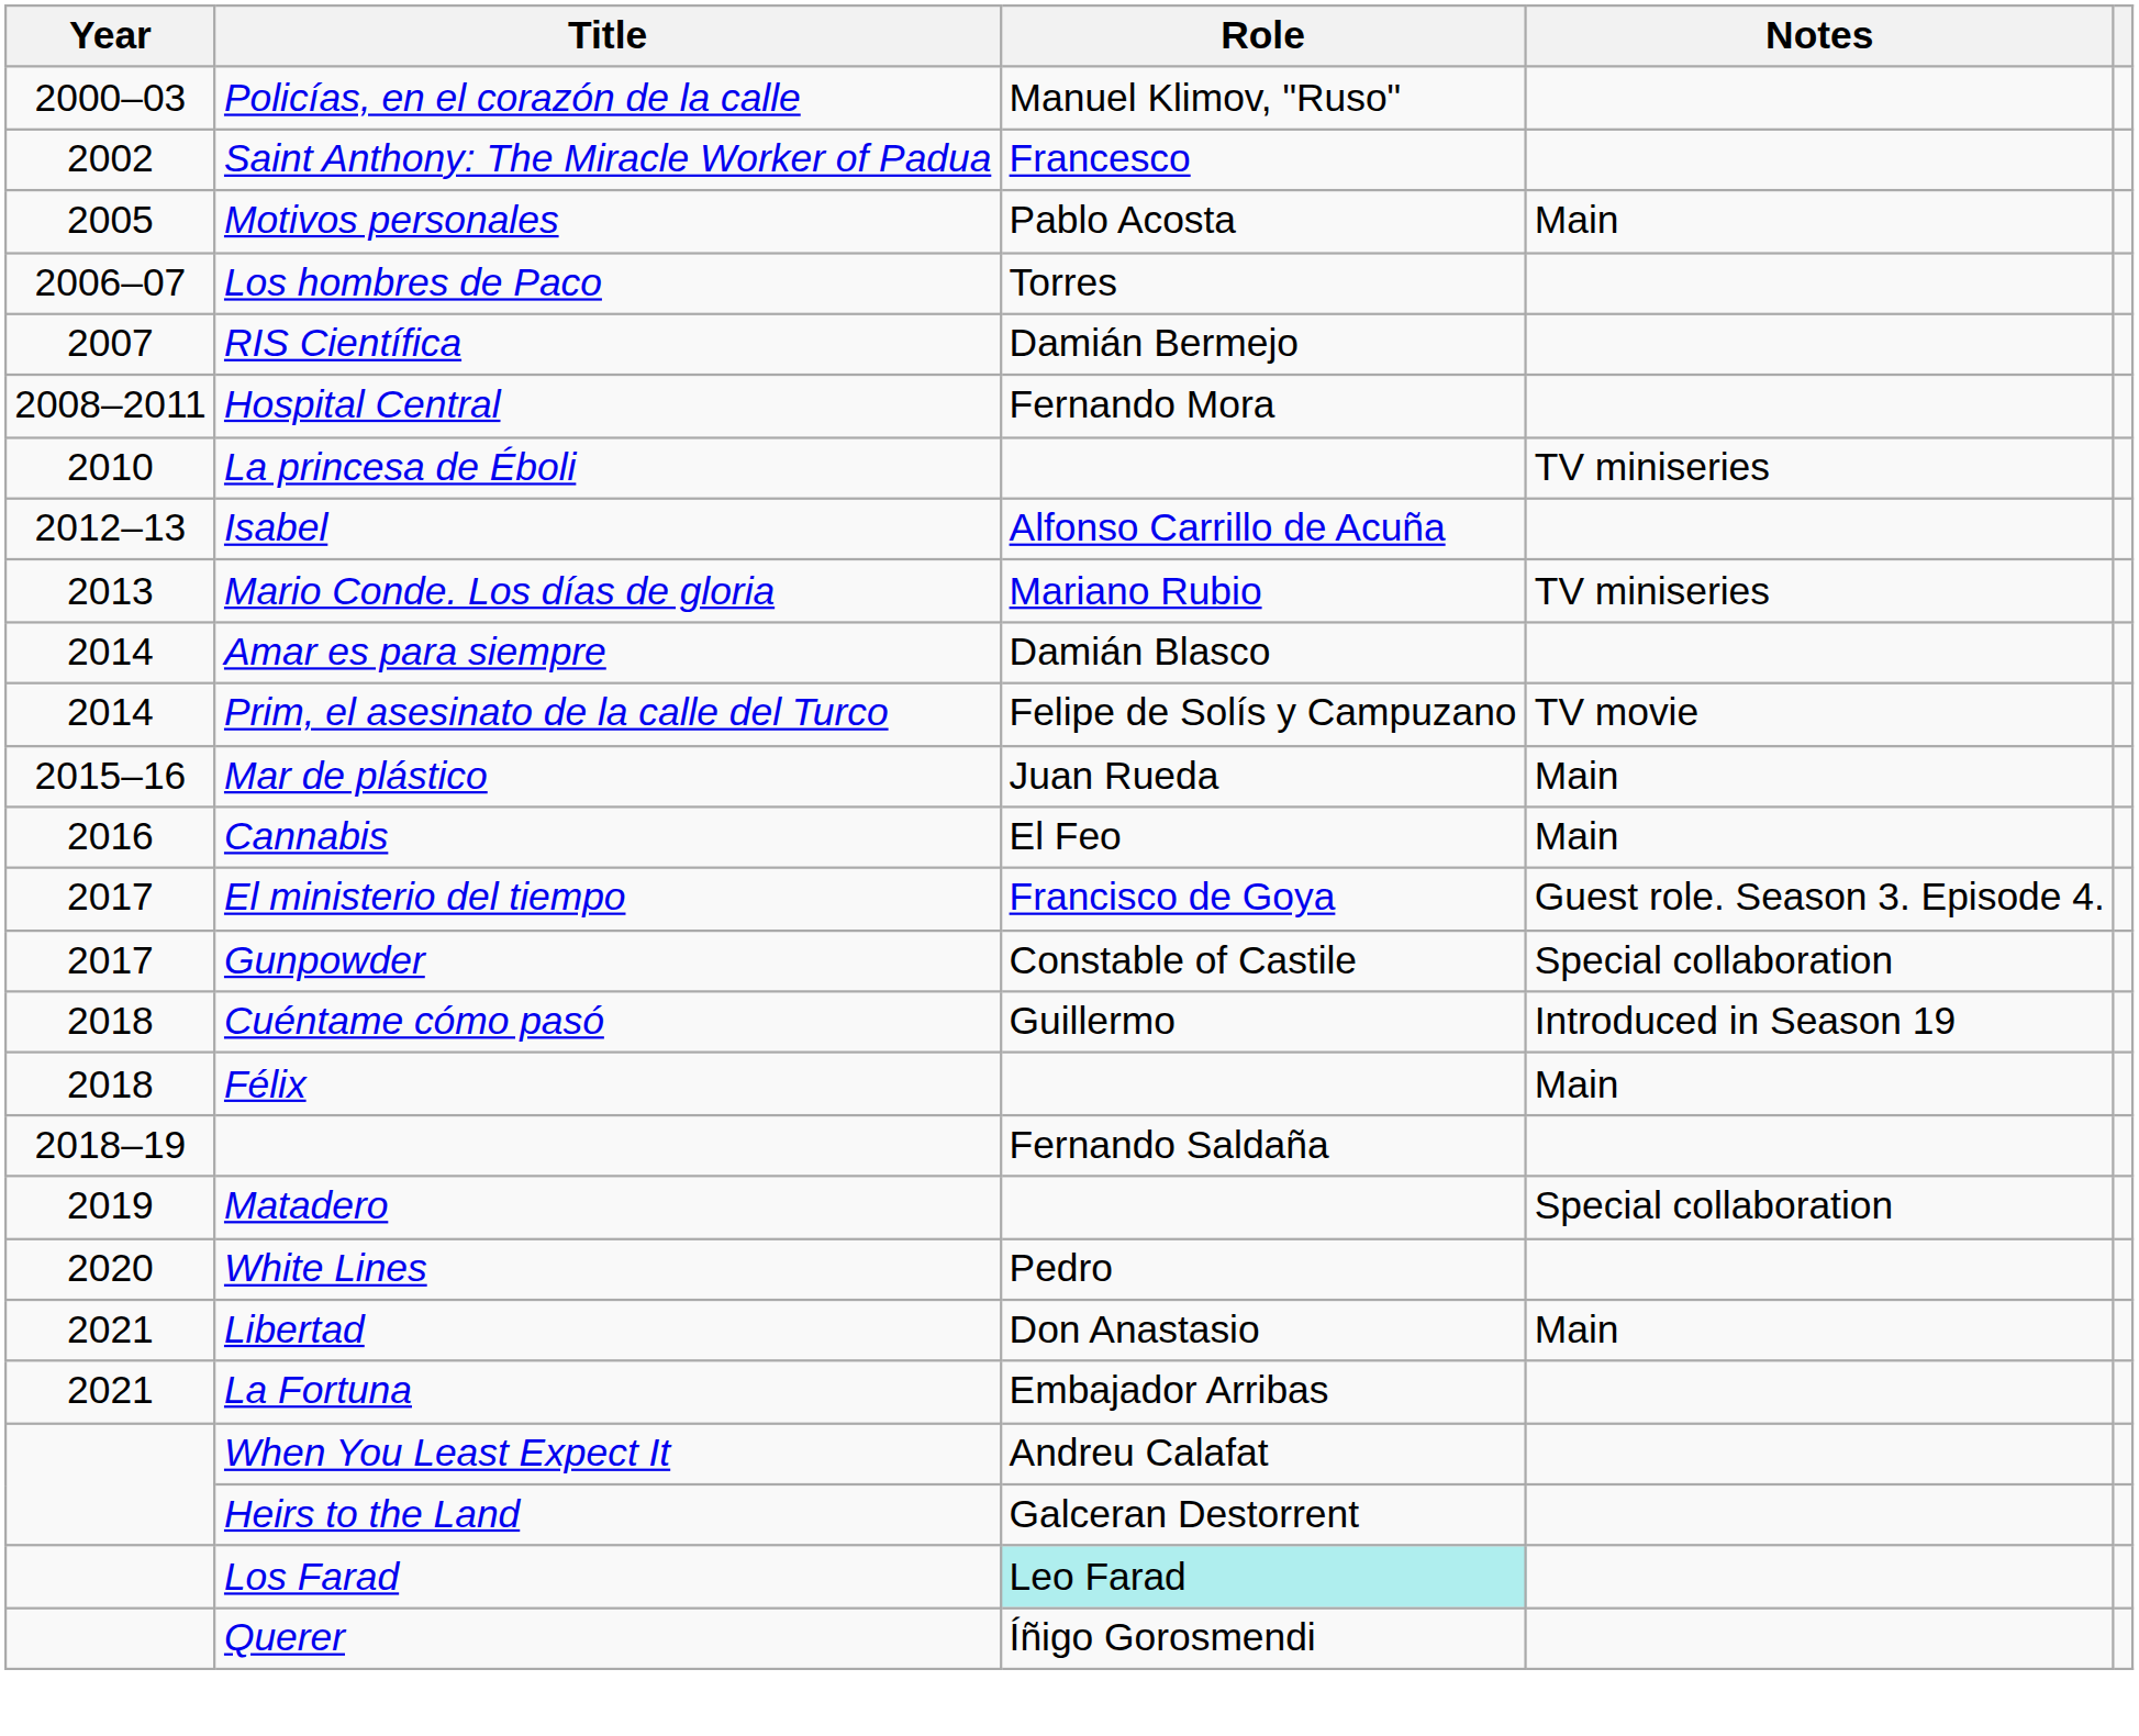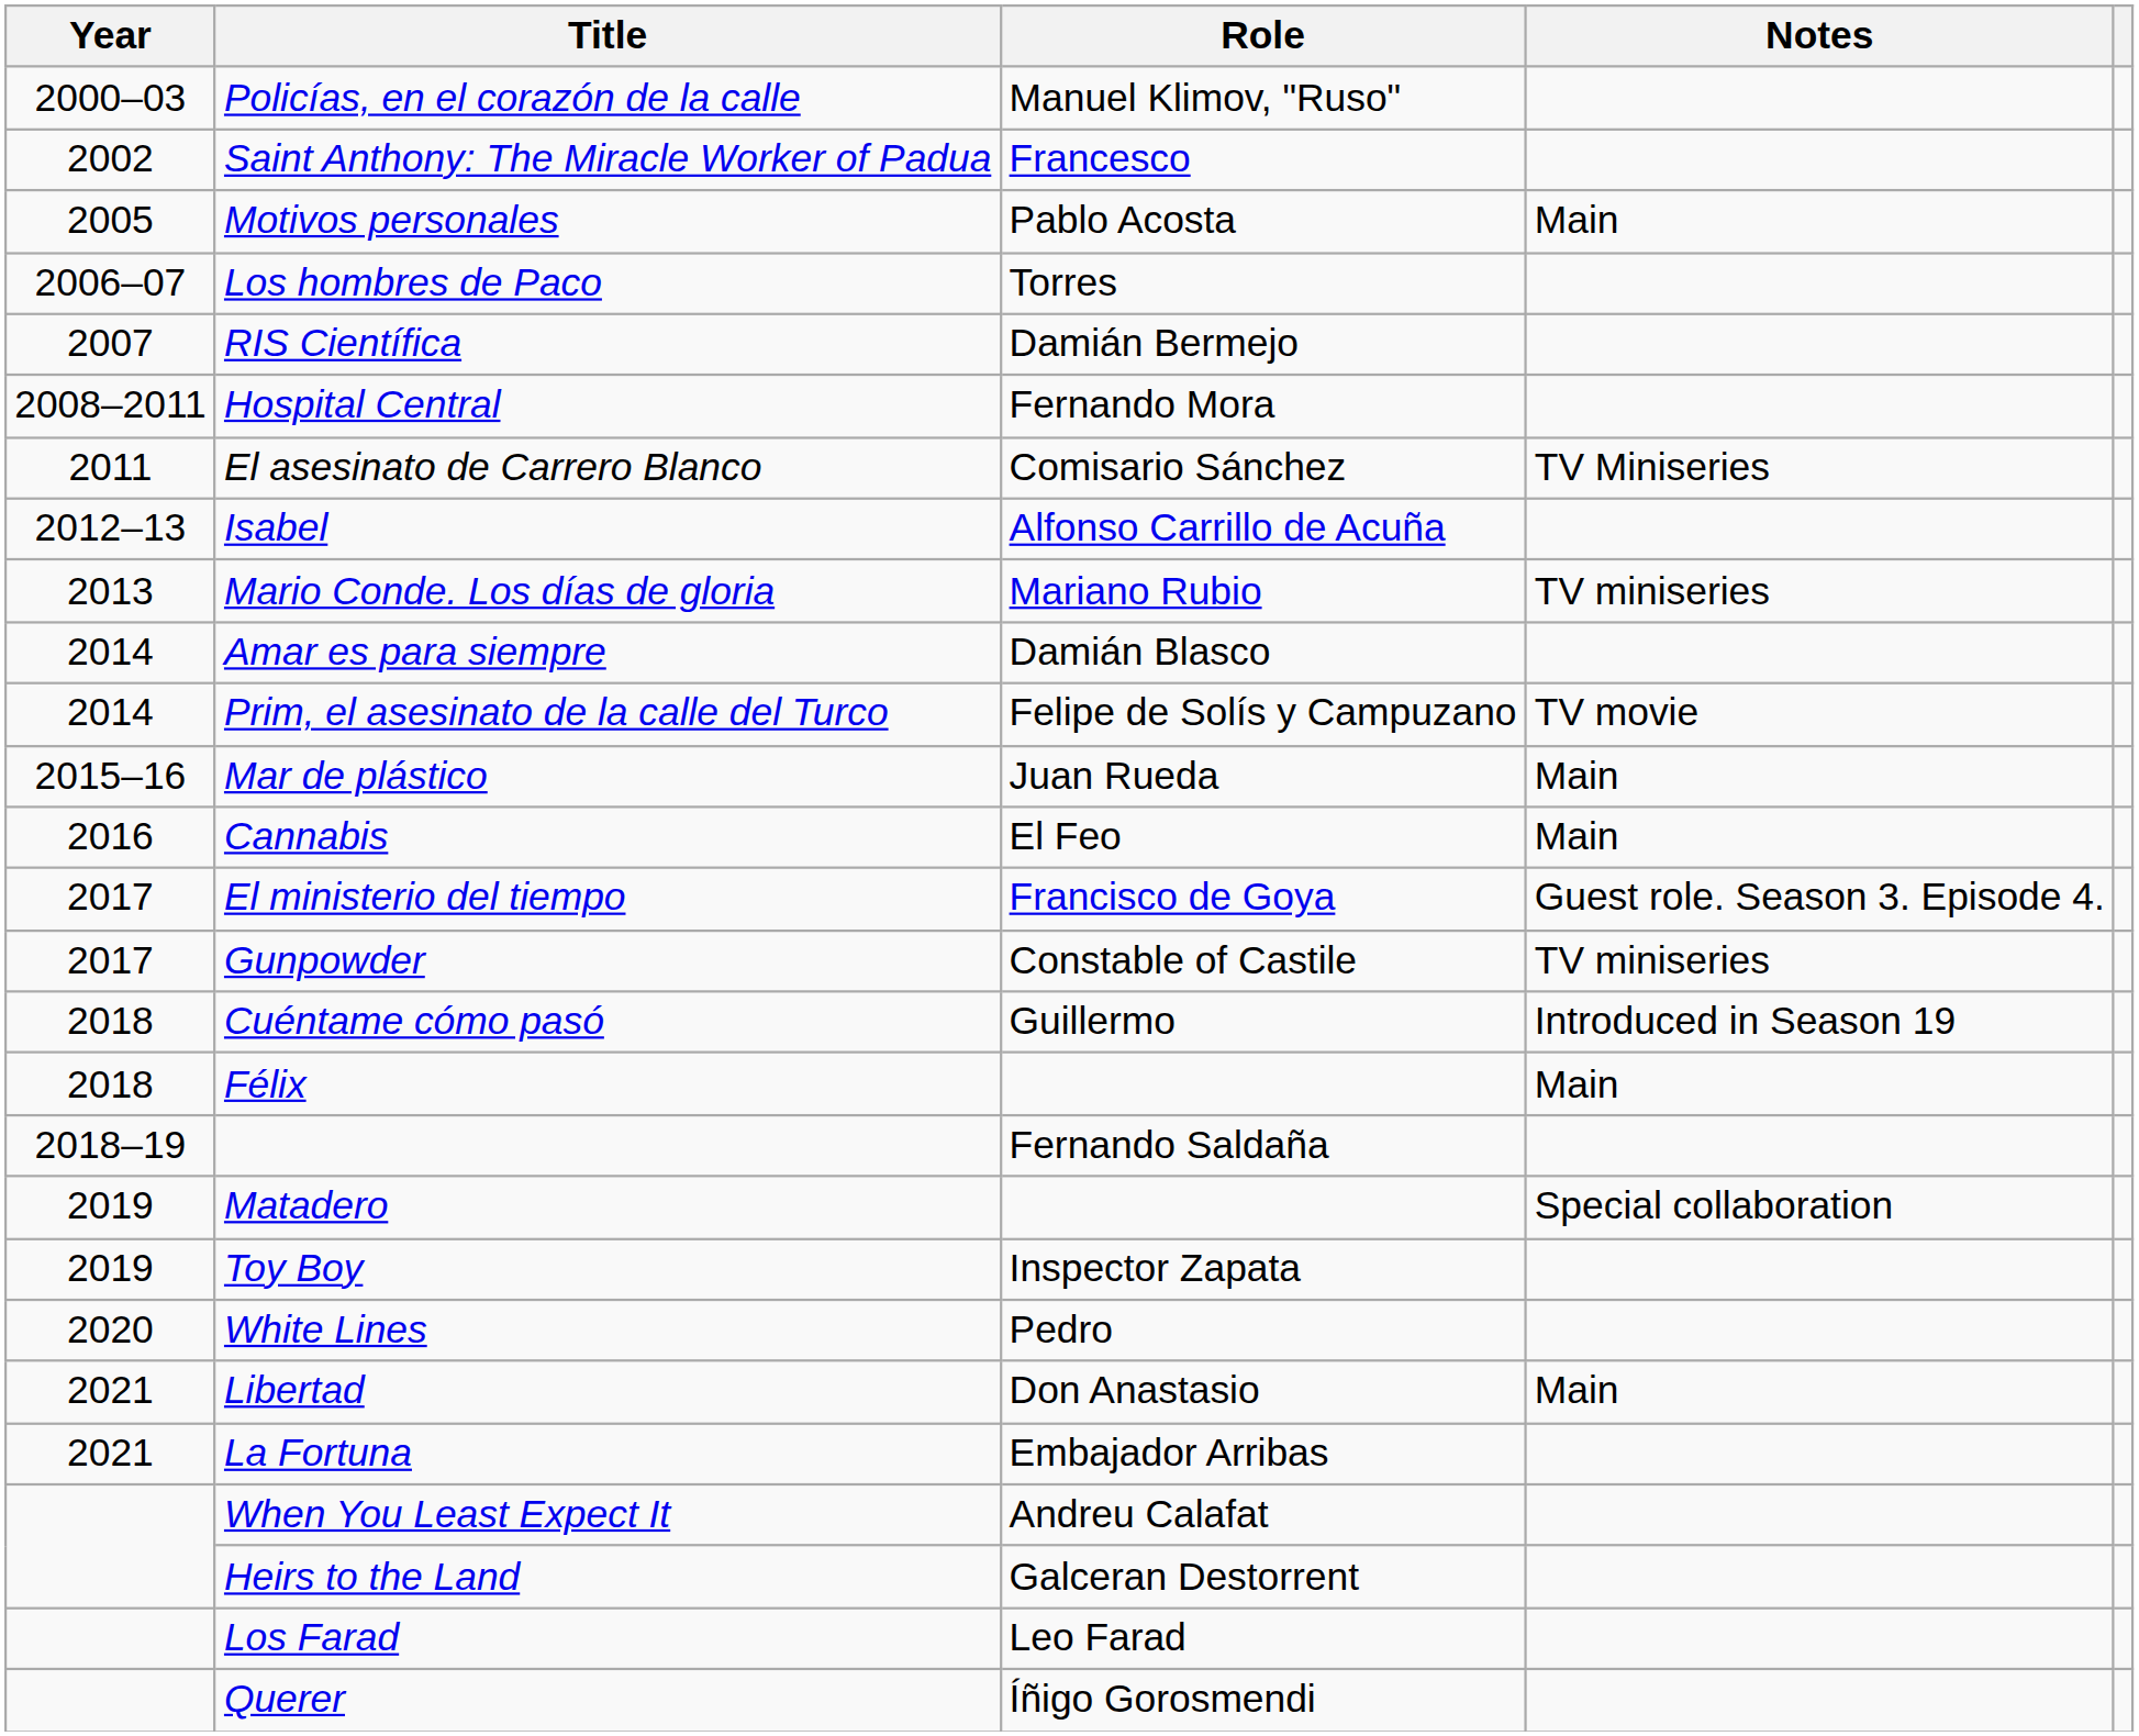- row: 2010 | La princesa de Éboli | TV miniseries
+ row: 2011 | El asesinato de Carrero Blanco | Comisario Sánchez | TV Miniseries
Gunpowder | Notes: Special collaboration -> TV miniseries
+ row: 2019 | Toy Boy | Inspector Zapata
Los Farad | Role: paleturquoise background -> no background
